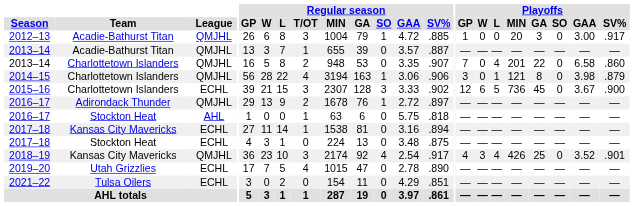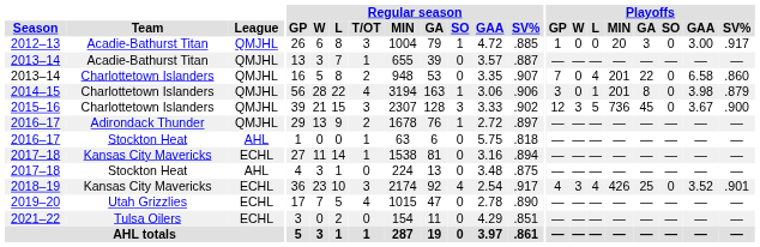2014–15 | Playoffs / MIN: 121 -> 201
2015–16 | League: ECHL -> QMJHL
2015–16 | Playoffs / W: 6 -> 3
2017–18 / Stockton Heat | League: ECHL -> AHL
2018–19 | League: QMJHL -> ECHL
